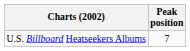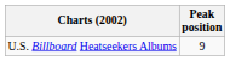U.S. Billboard Heatseekers Albums | Peak position: 7 -> 9
